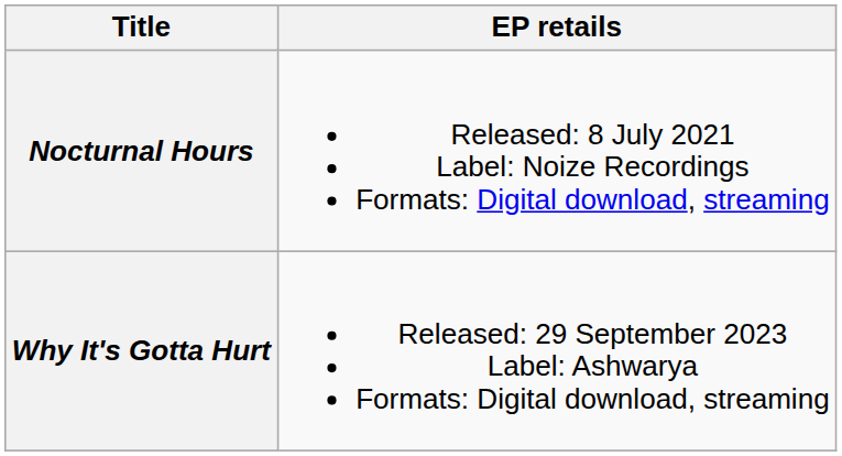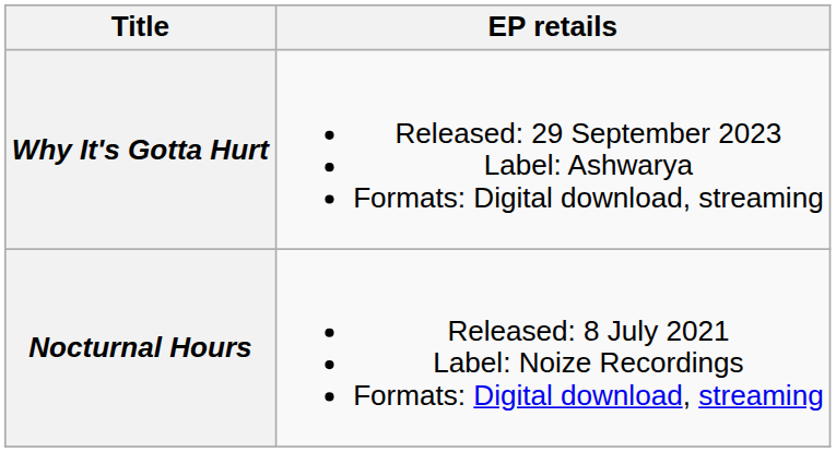rows swapped: Nocturnal Hours <-> Why It's Gotta Hurt
